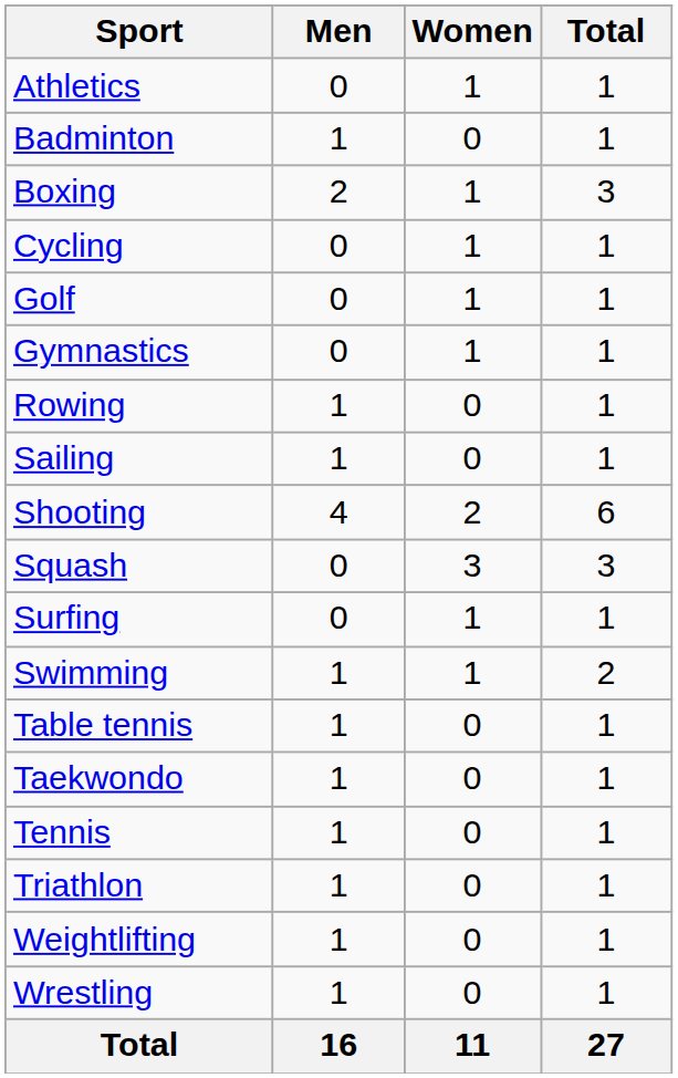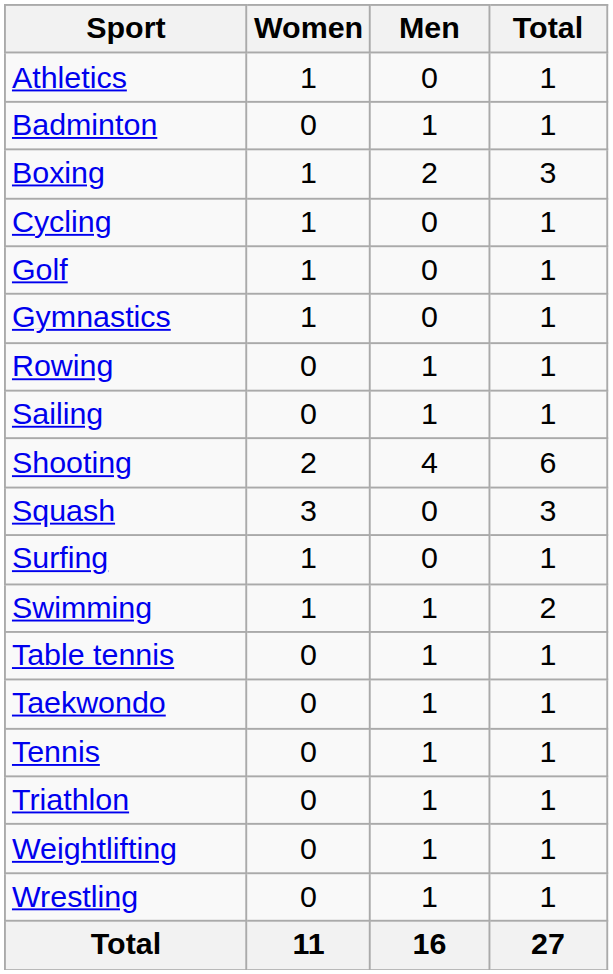columns swapped: Men <-> Women
